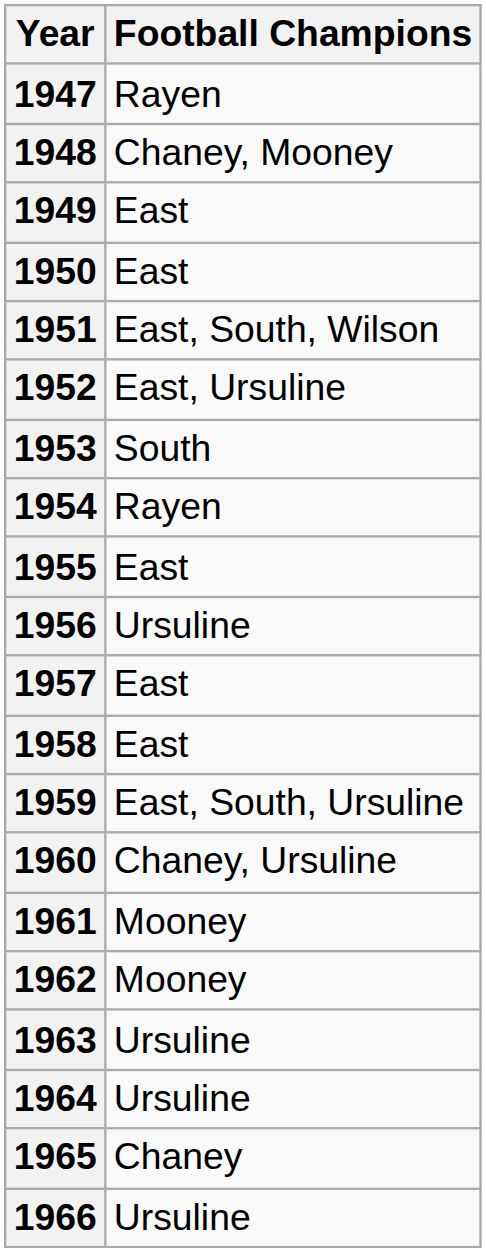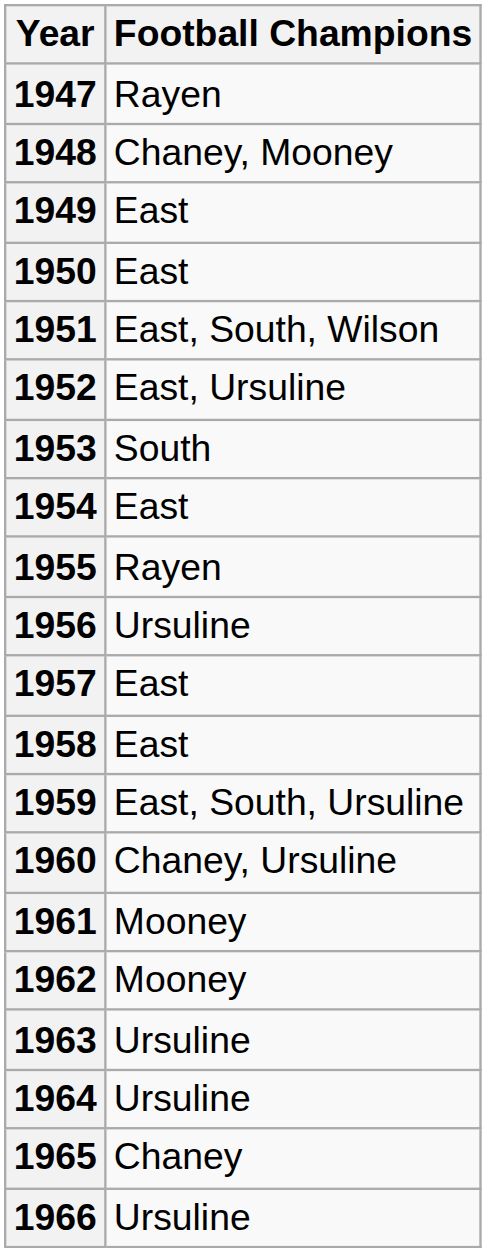1954 | Football Champions: Rayen -> East
1955 | Football Champions: East -> Rayen
